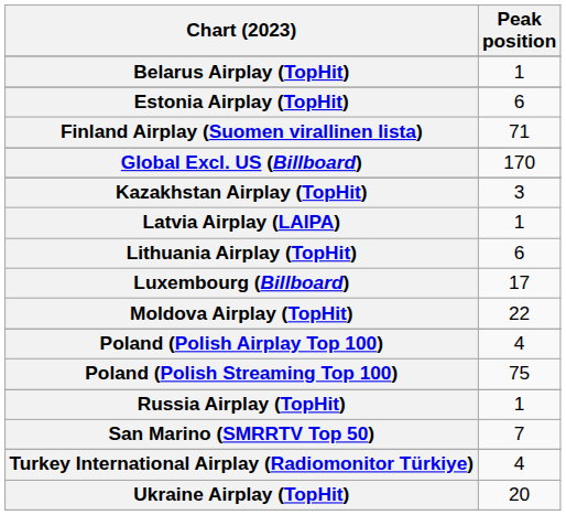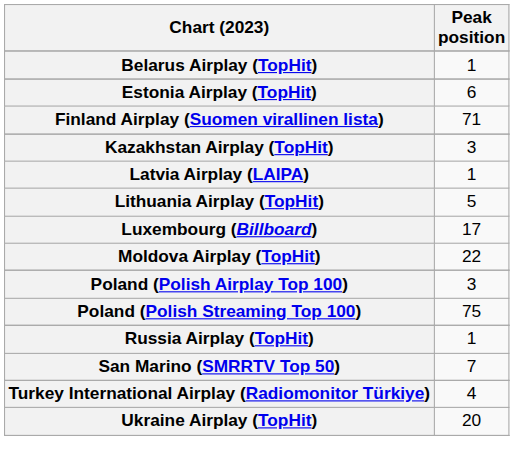- row: Global Excl. US (Billboard) | 170
Lithuania Airplay (TopHit) | Peak position: 6 -> 5
Poland (Polish Airplay Top 100) | Peak position: 4 -> 3
